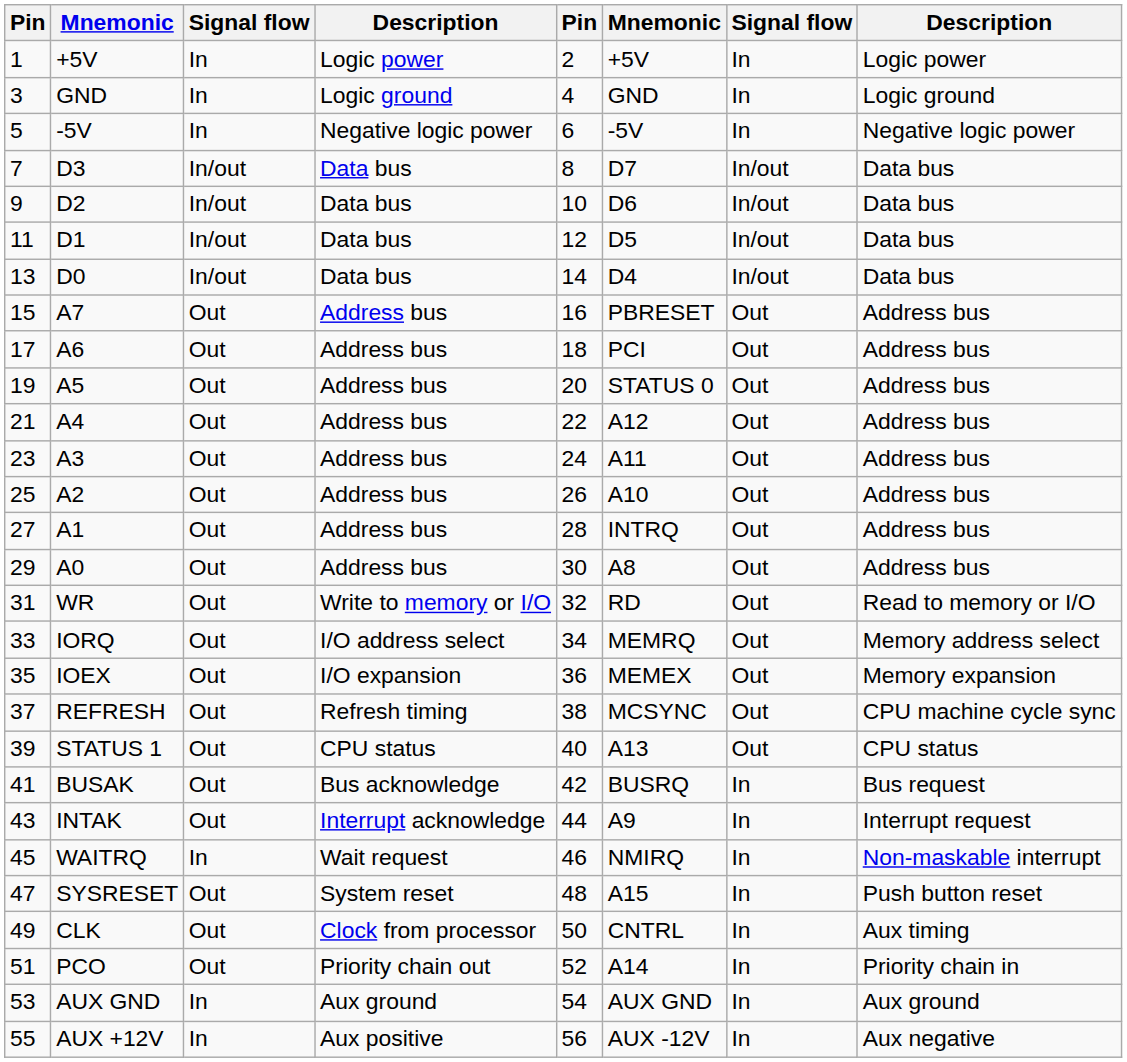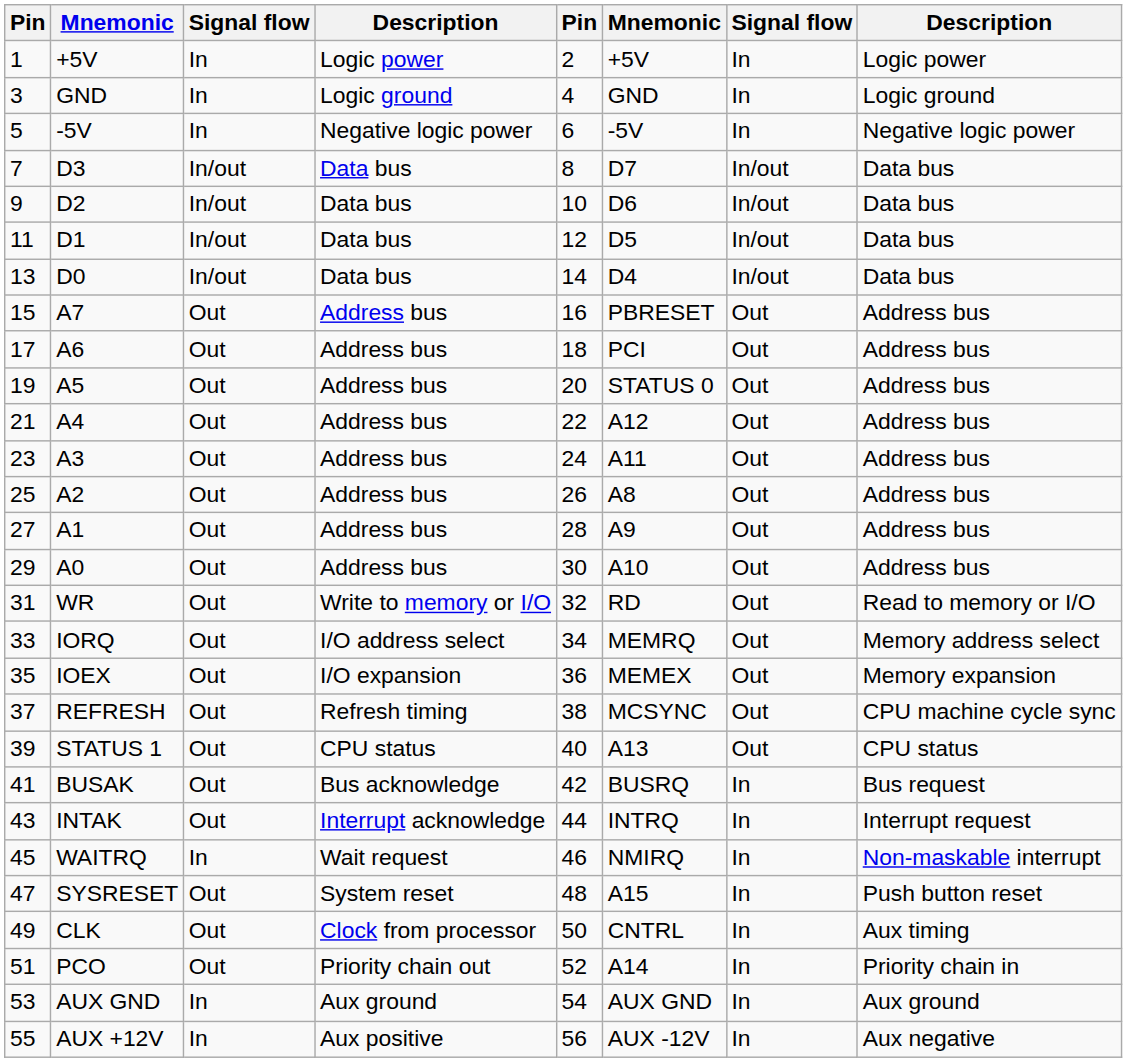A2 | column 6: A10 -> A8
A1 | column 6: INTRQ -> A9
A0 | column 6: A8 -> A10
INTAK | column 6: A9 -> INTRQ
